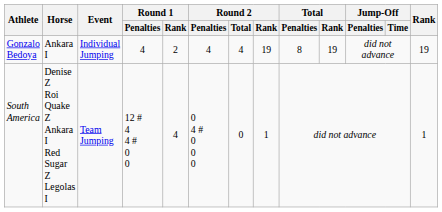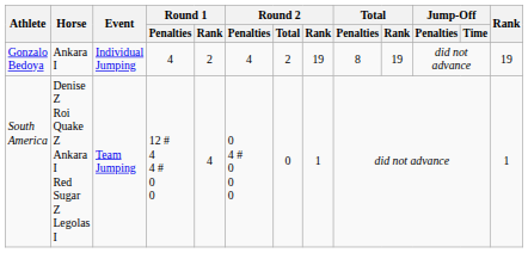Gonzalo Bedoya | Round 2 / Total: 4 -> 2
